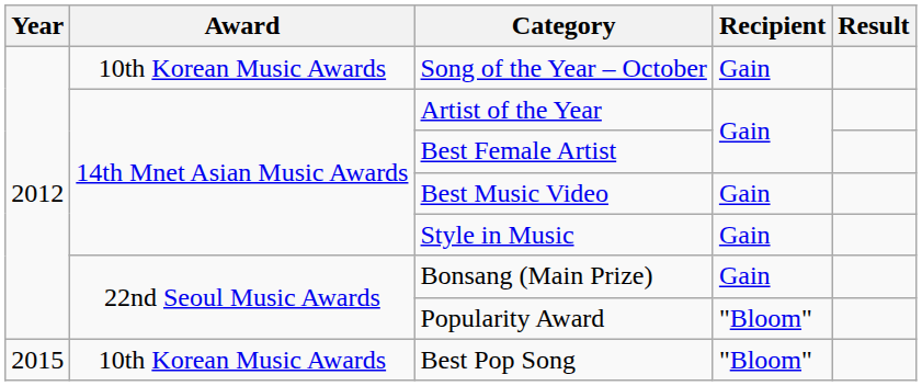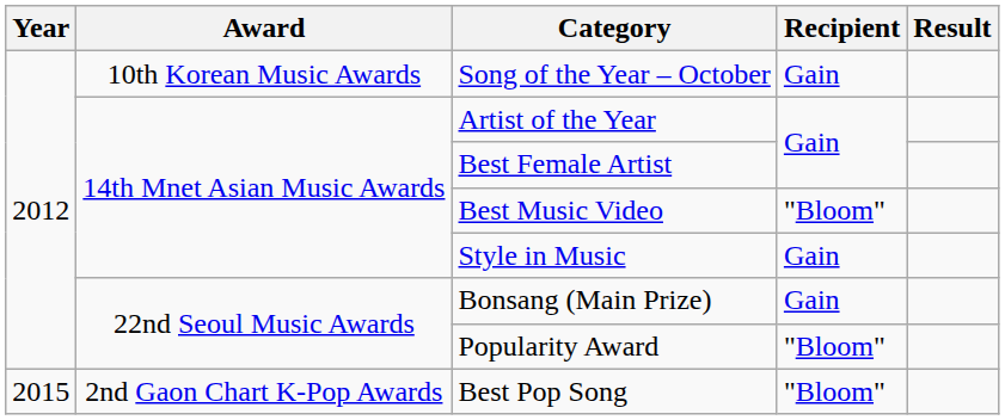Best Music Video | Recipient: Gain -> "Bloom"
Best Pop Song | Award: 10th Korean Music Awards -> 2nd Gaon Chart K-Pop Awards
